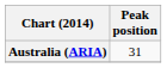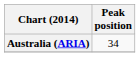Australia (ARIA) | Peak position: 31 -> 34
